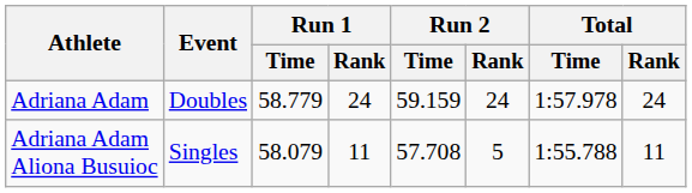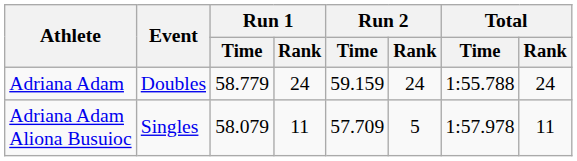Adriana Adam | Total / Time: 1:57.978 -> 1:55.788
Adriana Adam Aliona Busuioc | Run 2 / Time: 57.708 -> 57.709
Adriana Adam Aliona Busuioc | Total / Time: 1:55.788 -> 1:57.978
